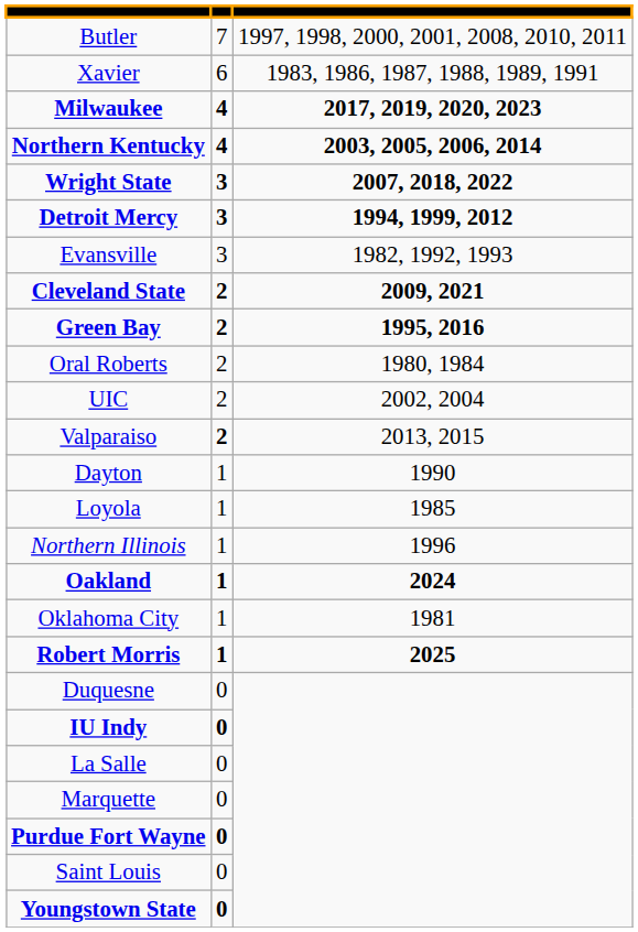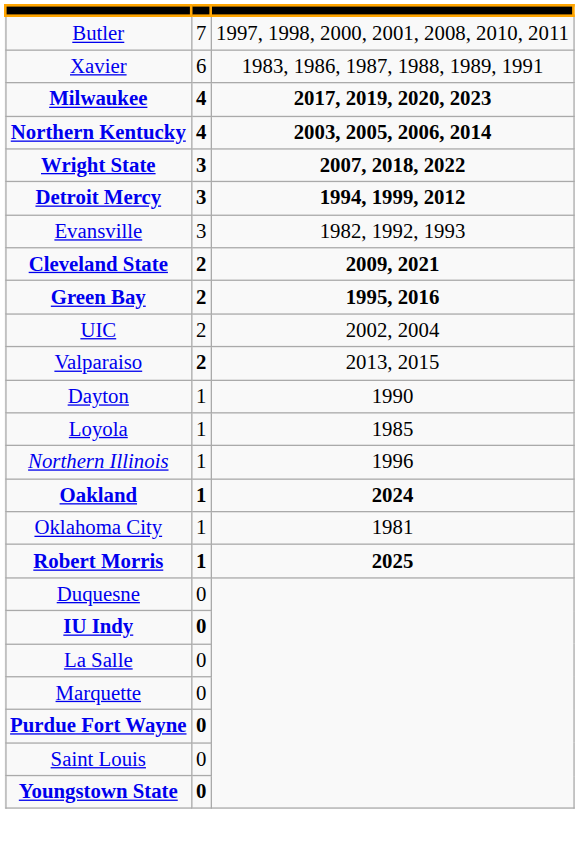- row: Oral Roberts | 2 | 1980, 1984
